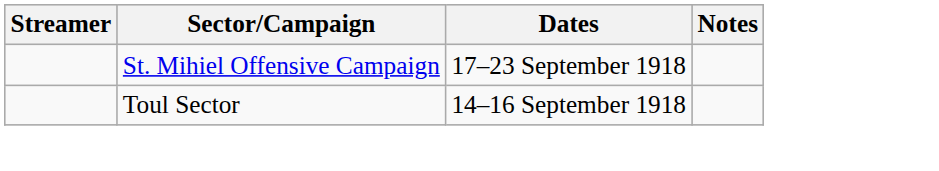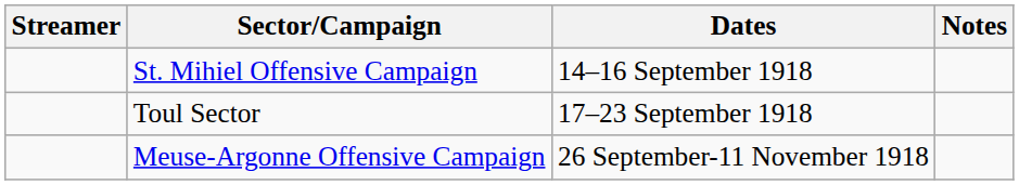St. Mihiel Offensive Campaign | Dates: 17–23 September 1918 -> 14–16 September 1918
Toul Sector | Dates: 14–16 September 1918 -> 17–23 September 1918
+ row: Meuse-Argonne Offensive Campaign | 26 September-11 November 1918
